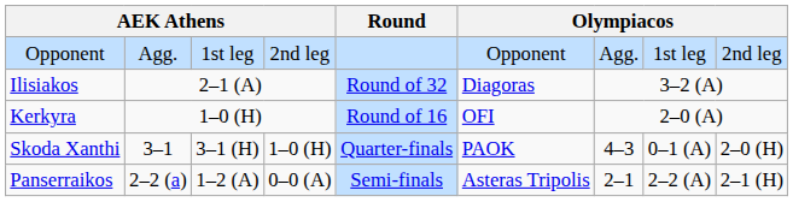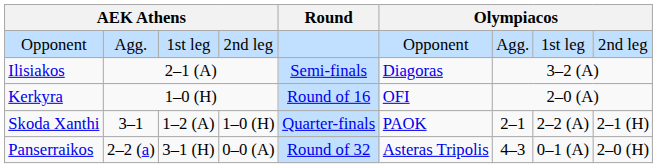Ilisiakos | Round: Round of 32 -> Semi-finals
Skoda Xanthi | column 3: 3–1 (H) -> 1–2 (A)
Skoda Xanthi | column 7: 4–3 -> 2–1
Skoda Xanthi | column 8: 0–1 (A) -> 2–2 (A)
Skoda Xanthi | column 9: 2–0 (H) -> 2–1 (H)
Panserraikos | column 3: 1–2 (A) -> 3–1 (H)
Panserraikos | Round: Semi-finals -> Round of 32
Panserraikos | column 7: 2–1 -> 4–3
Panserraikos | column 8: 2–2 (A) -> 0–1 (A)
Panserraikos | column 9: 2–1 (H) -> 2–0 (H)
